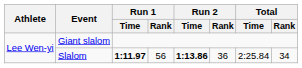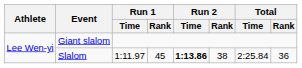Slalom | Run 1 / Time: bold -> normal
Slalom | Run 1 / Rank: 56 -> 45
Slalom | Run 2 / Rank: 36 -> 38
Slalom | Total / Rank: 34 -> 36
